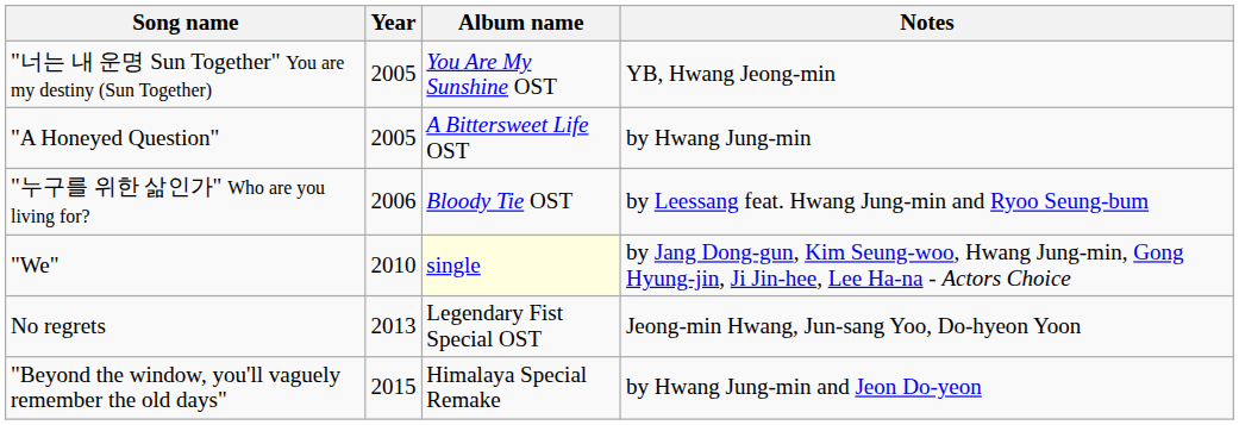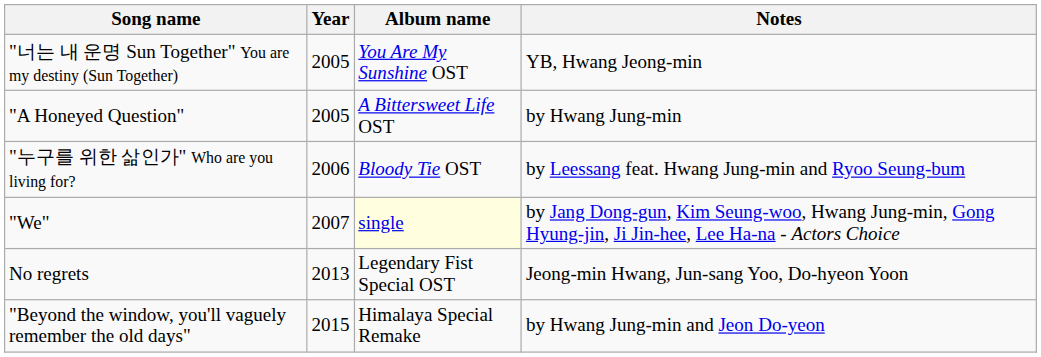"We" | Year: 2010 -> 2007
